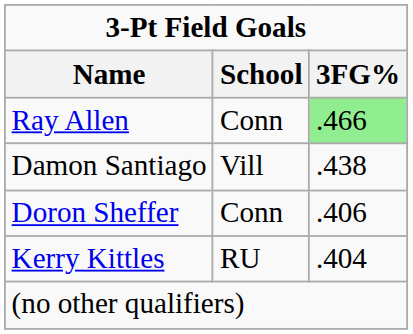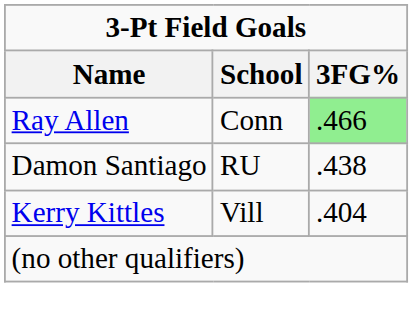Damon Santiago | School: Vill -> RU
- row: Doron Sheffer | Conn | .406
Kerry Kittles | School: RU -> Vill
